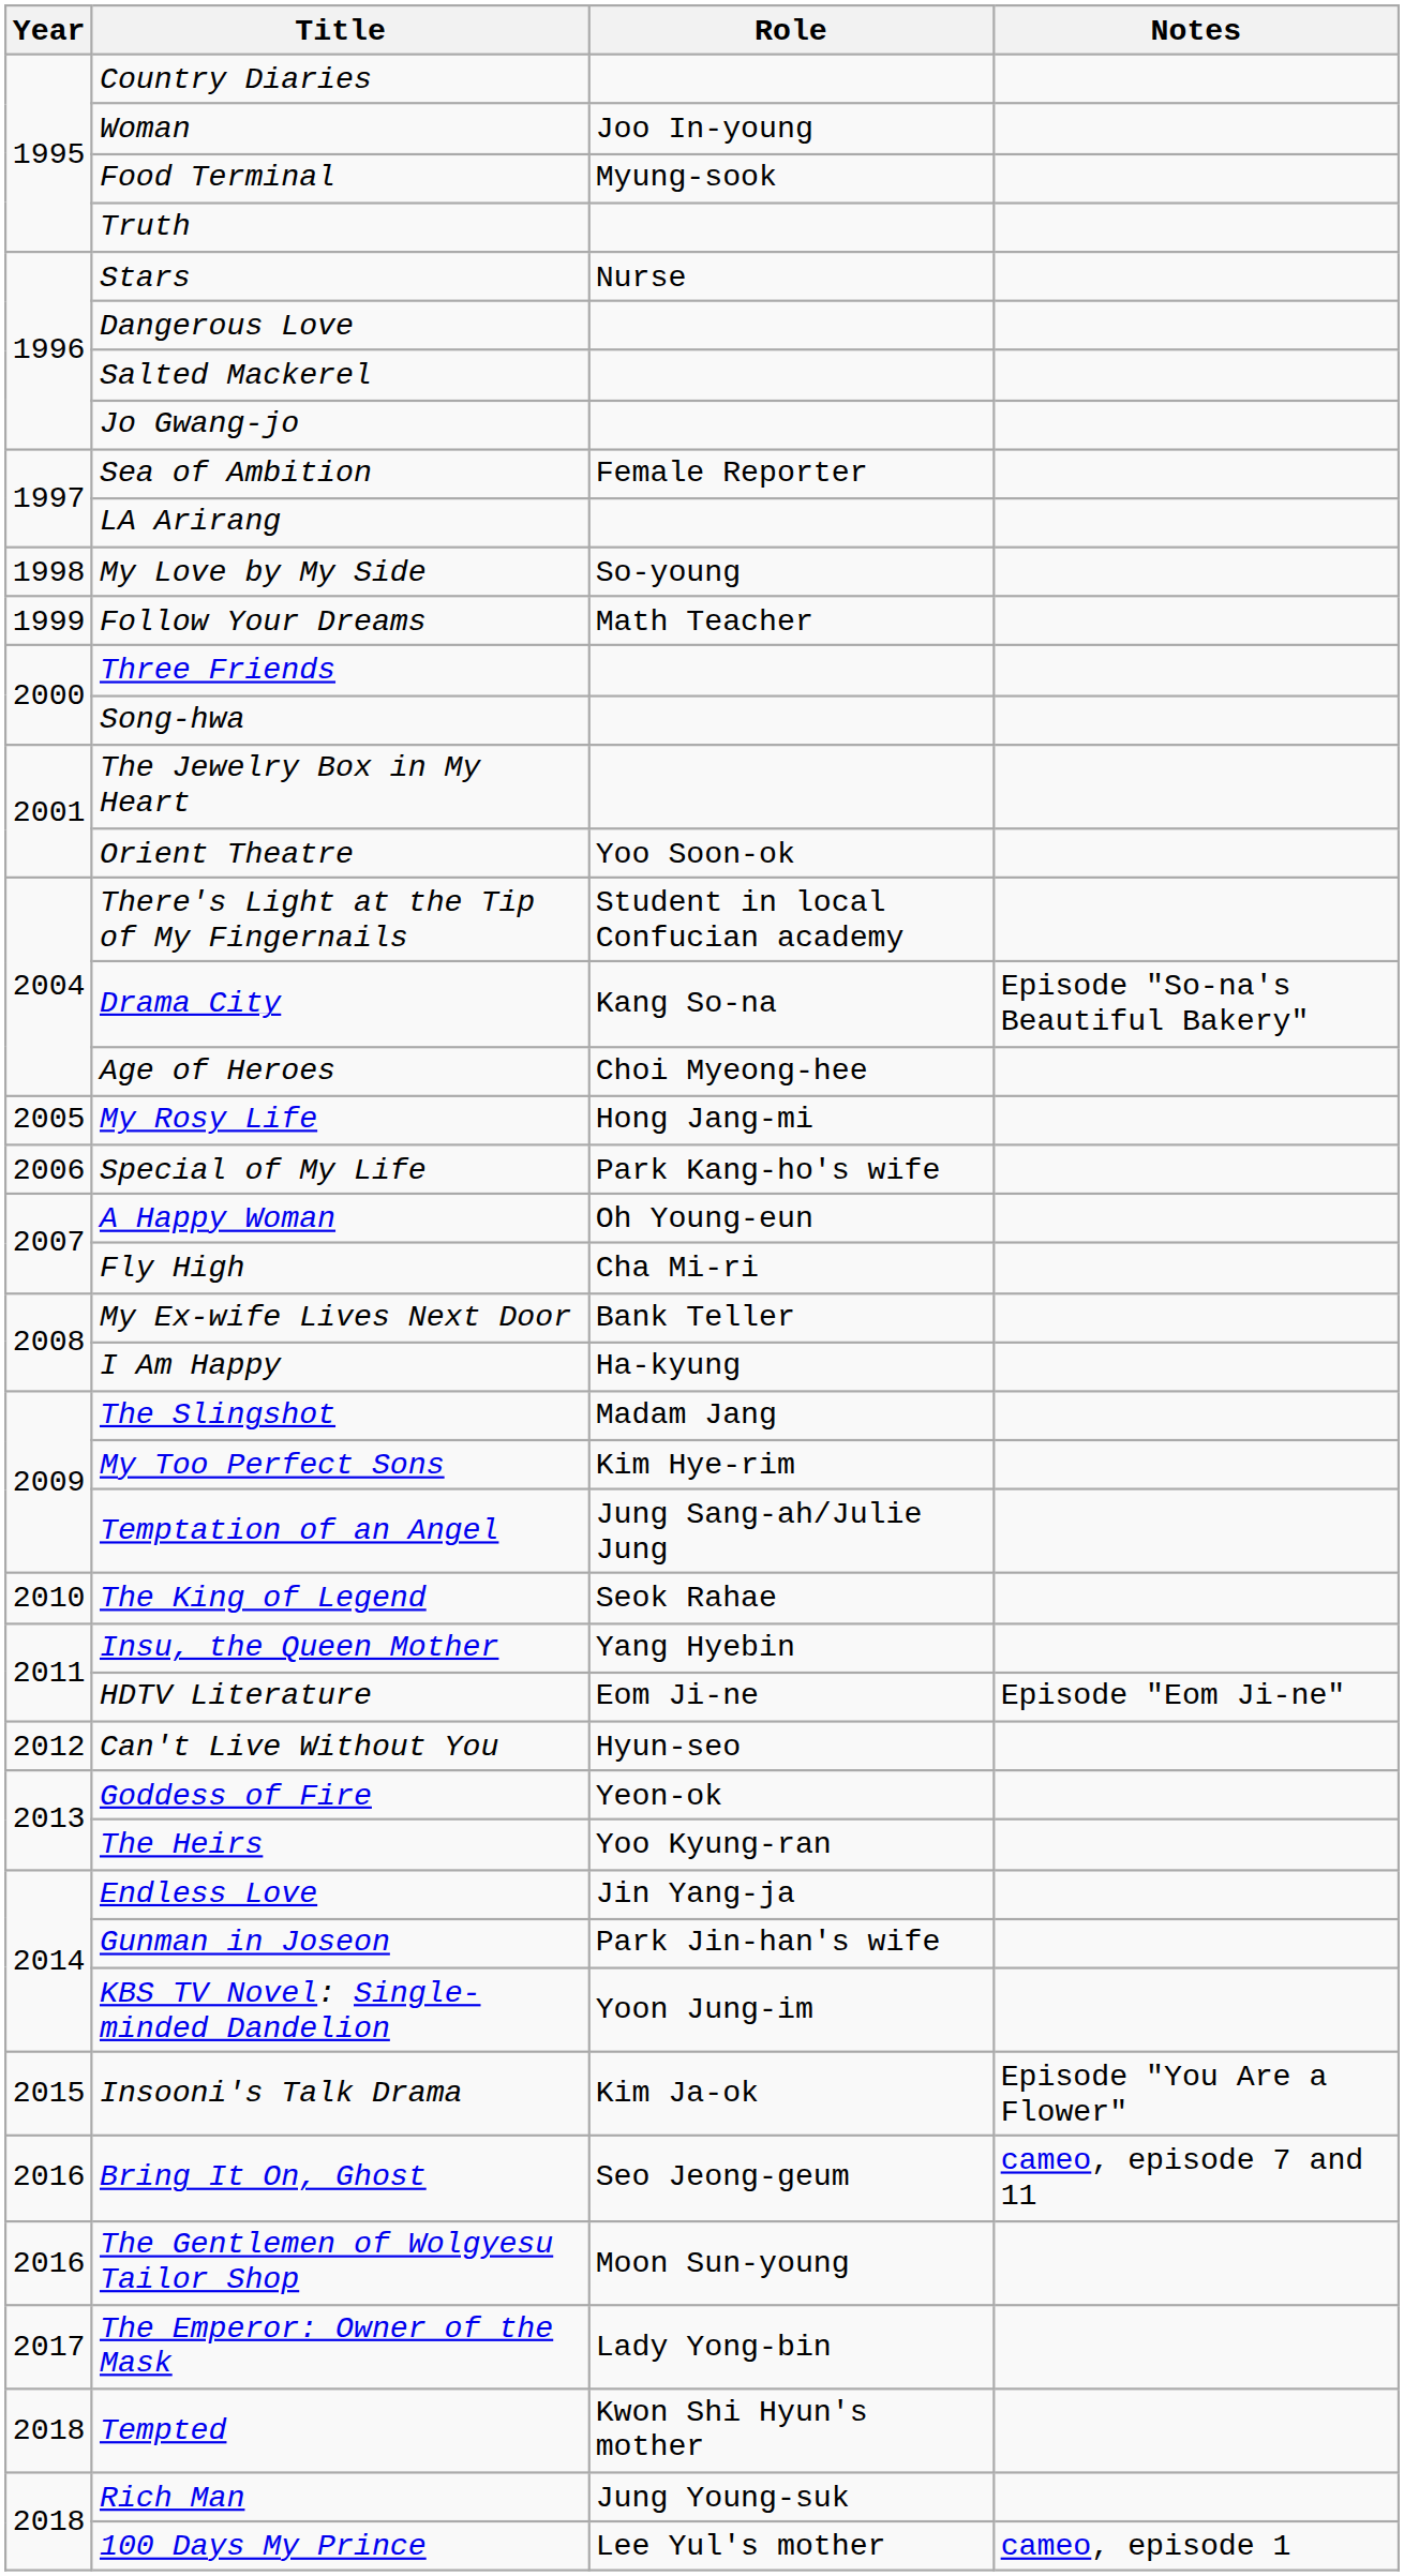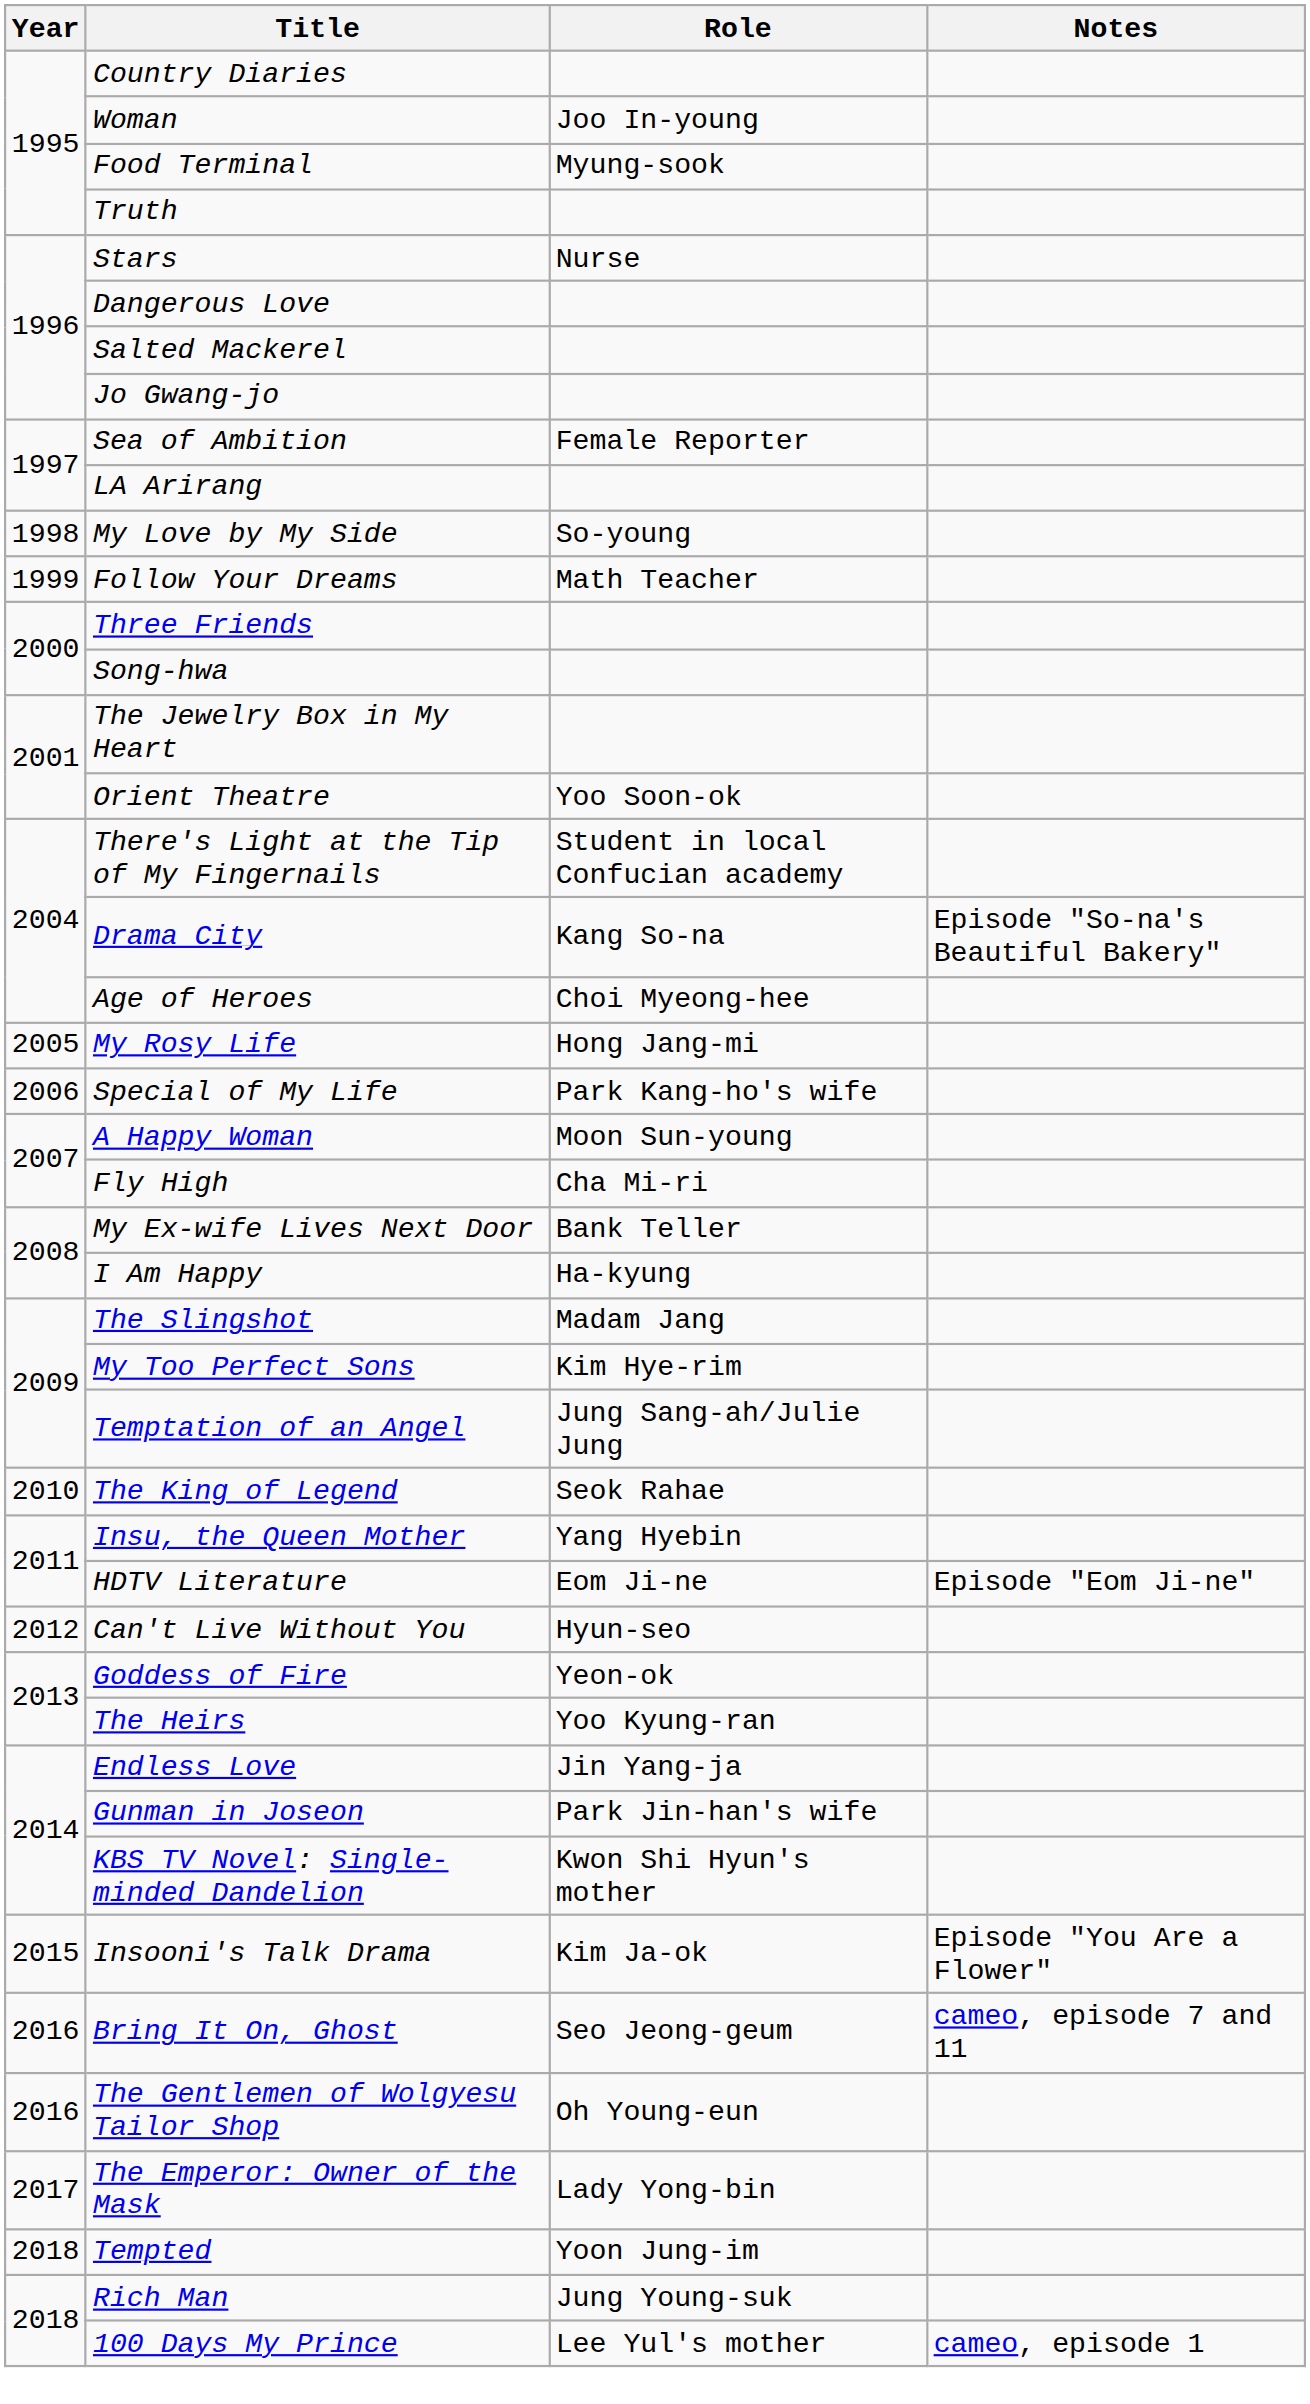A Happy Woman | Role: Oh Young-eun -> Moon Sun-young
KBS TV Novel: Single-minded Dandelion | Role: Yoon Jung-im -> Kwon Shi Hyun's mother
The Gentlemen of Wolgyesu Tailor Shop | Role: Moon Sun-young -> Oh Young-eun
Tempted | Role: Kwon Shi Hyun's mother -> Yoon Jung-im
